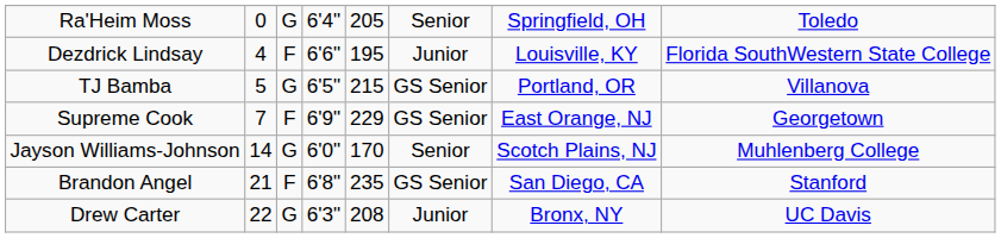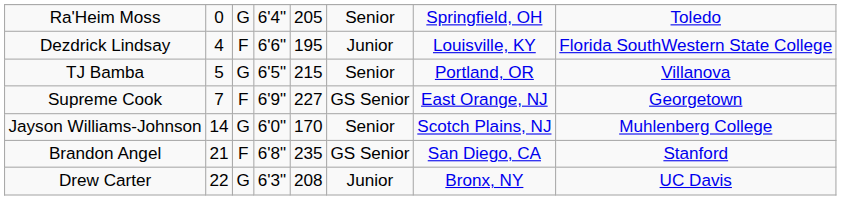TJ Bamba | column 6: GS Senior -> Senior
Supreme Cook | column 5: 229 -> 227
